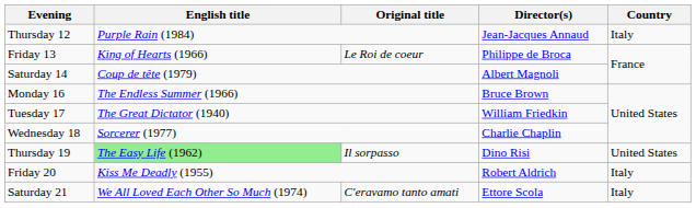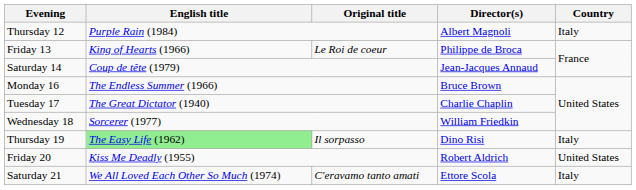Thursday 12 | Director(s): Jean-Jacques Annaud -> Albert Magnoli
Saturday 14 | Director(s): Albert Magnoli -> Jean-Jacques Annaud
Tuesday 17 | Director(s): William Friedkin -> Charlie Chaplin
Wednesday 18 | Director(s): Charlie Chaplin -> William Friedkin
Thursday 19 | Country: United States -> Italy
Friday 20 | Country: Italy -> United States
